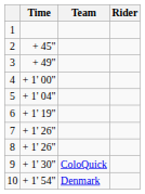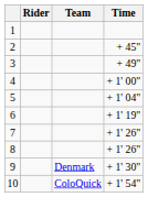columns swapped: Rider <-> Time
9 | Team: ColoQuick -> Denmark
10 | Team: Denmark -> ColoQuick
